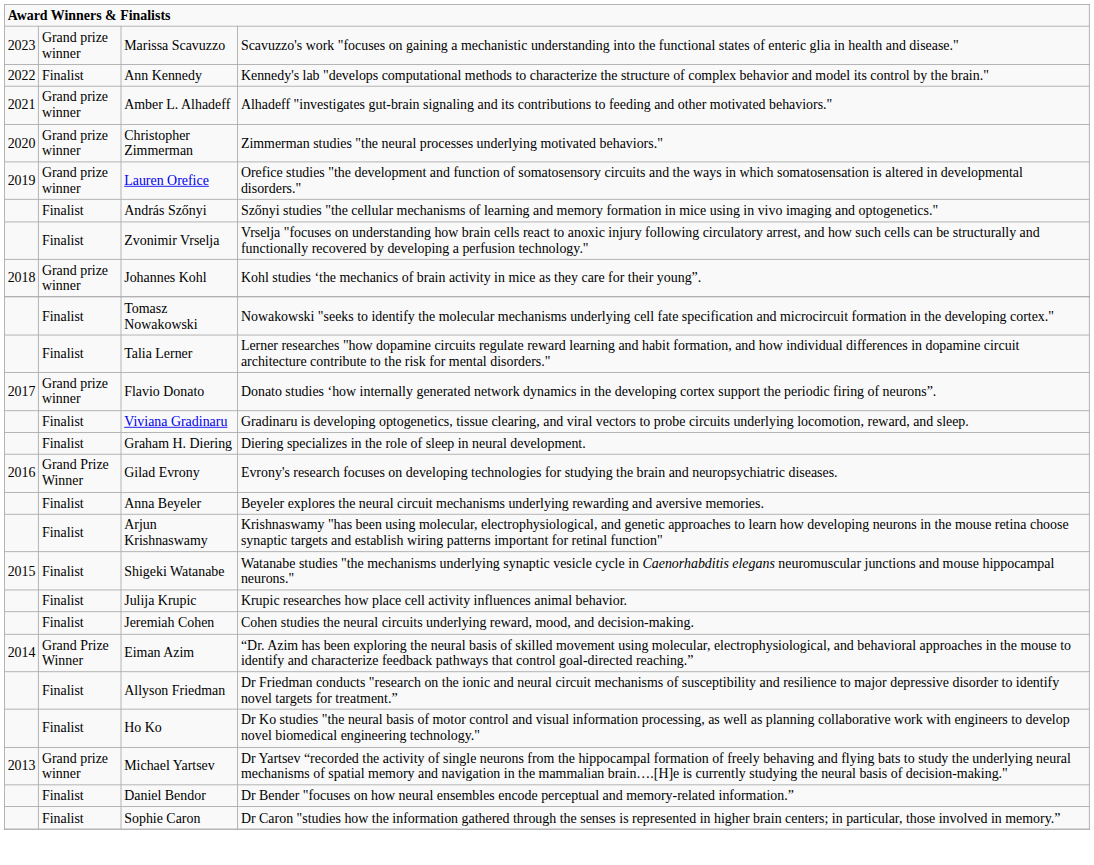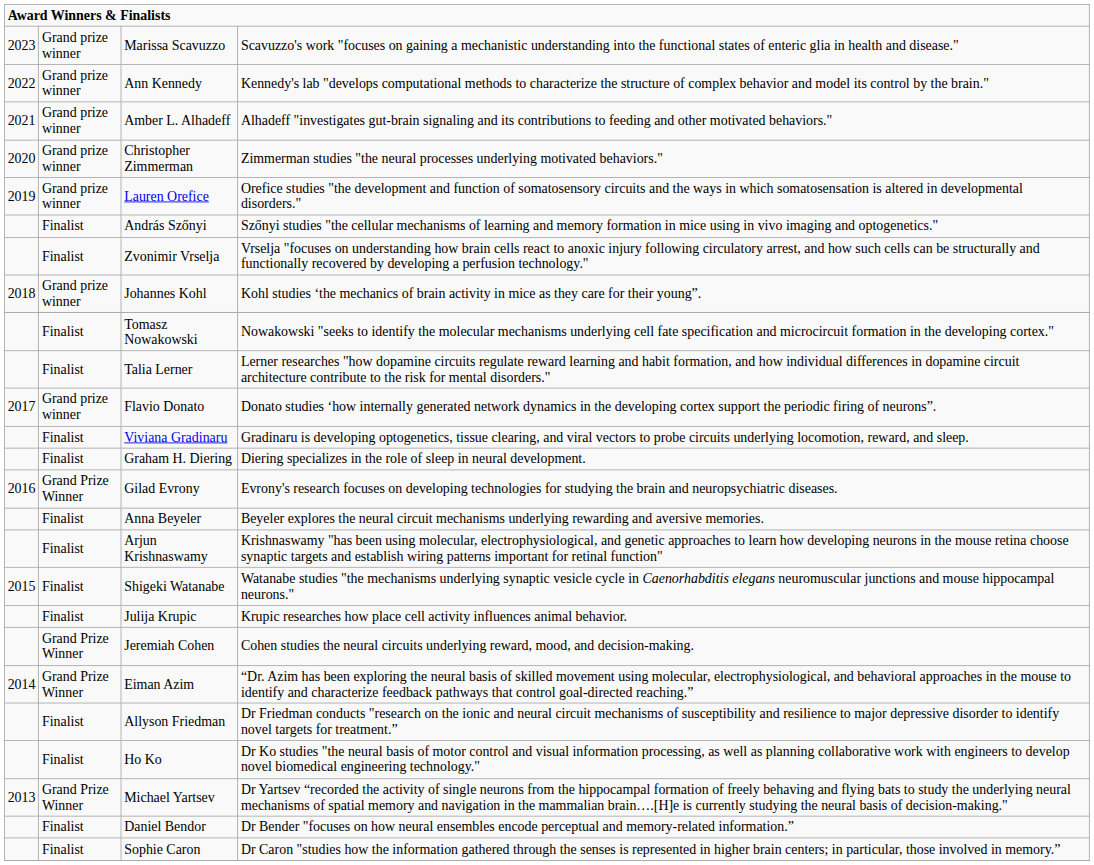Ann Kennedy | column 2: Finalist -> Grand prize winner
Jeremiah Cohen | column 2: Finalist -> Grand Prize Winner
Michael Yartsev | column 2: Grand prize winner -> Grand Prize Winner
